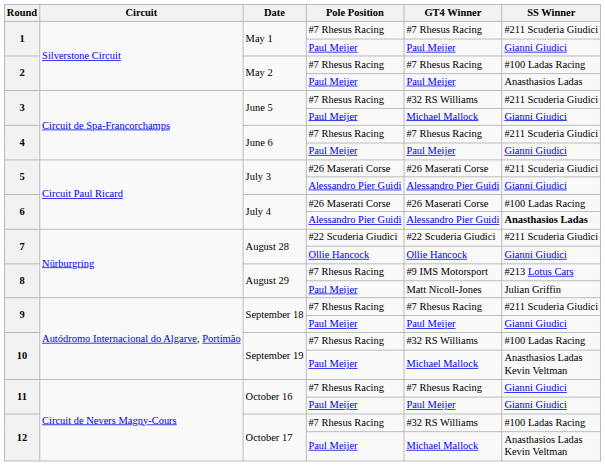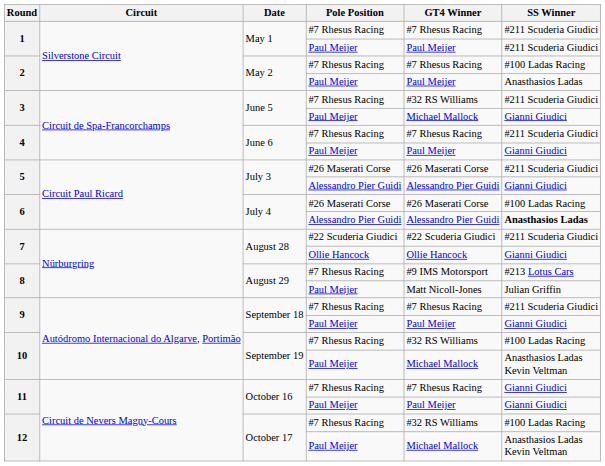1 / Paul Meijer | SS Winner: Gianni Giudici -> #211 Scuderia Giudici
